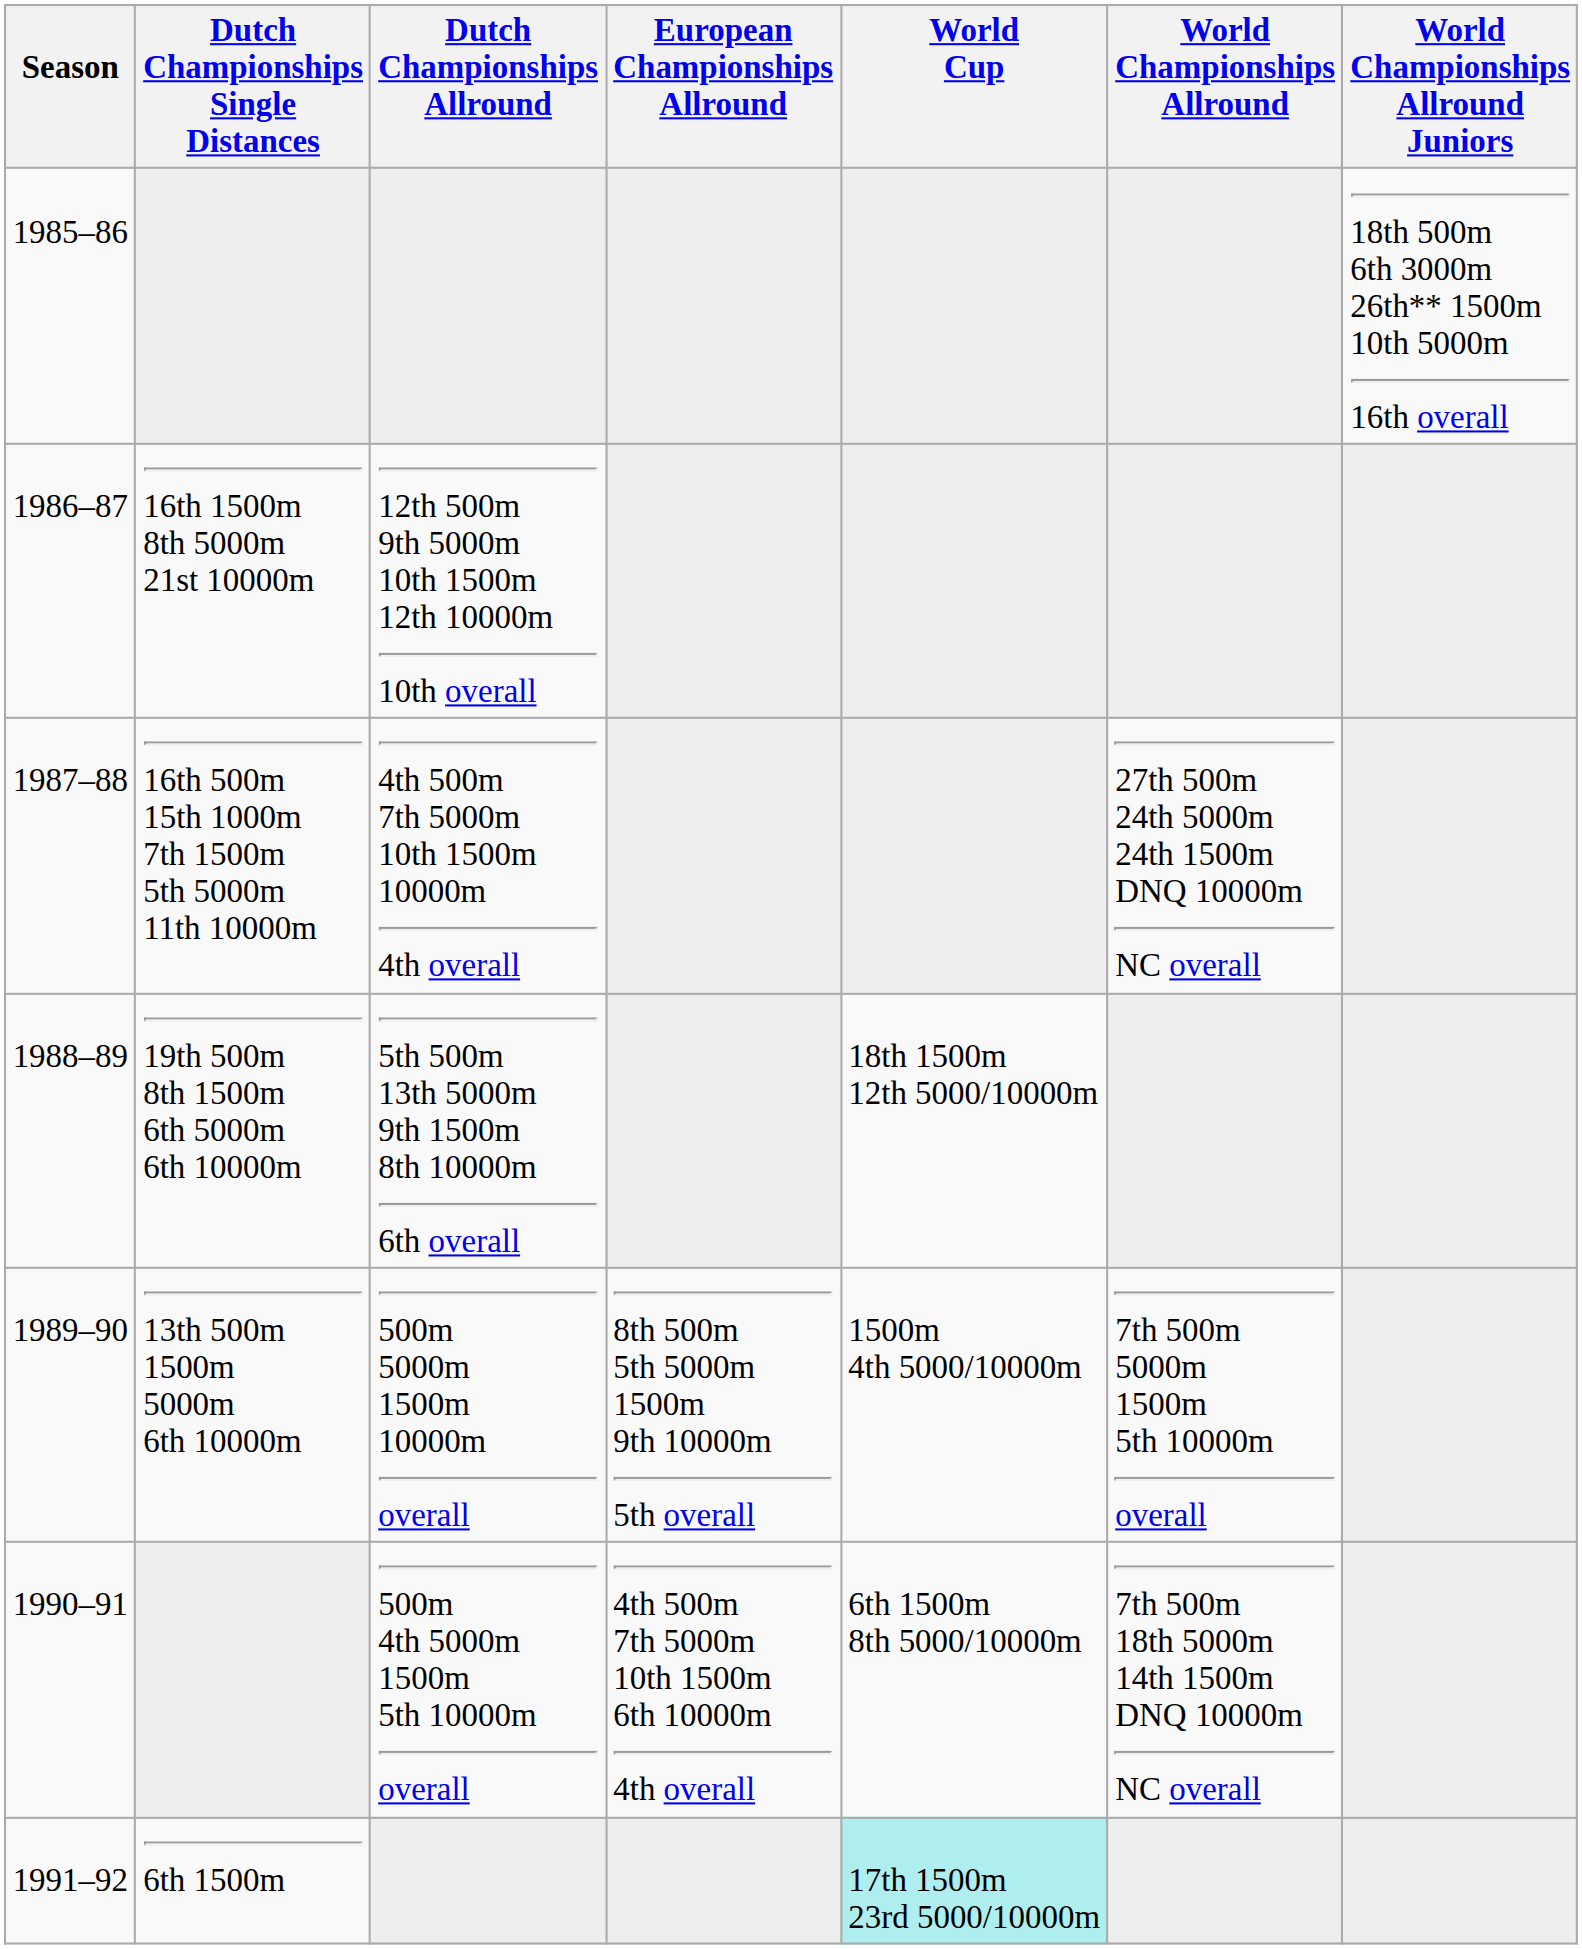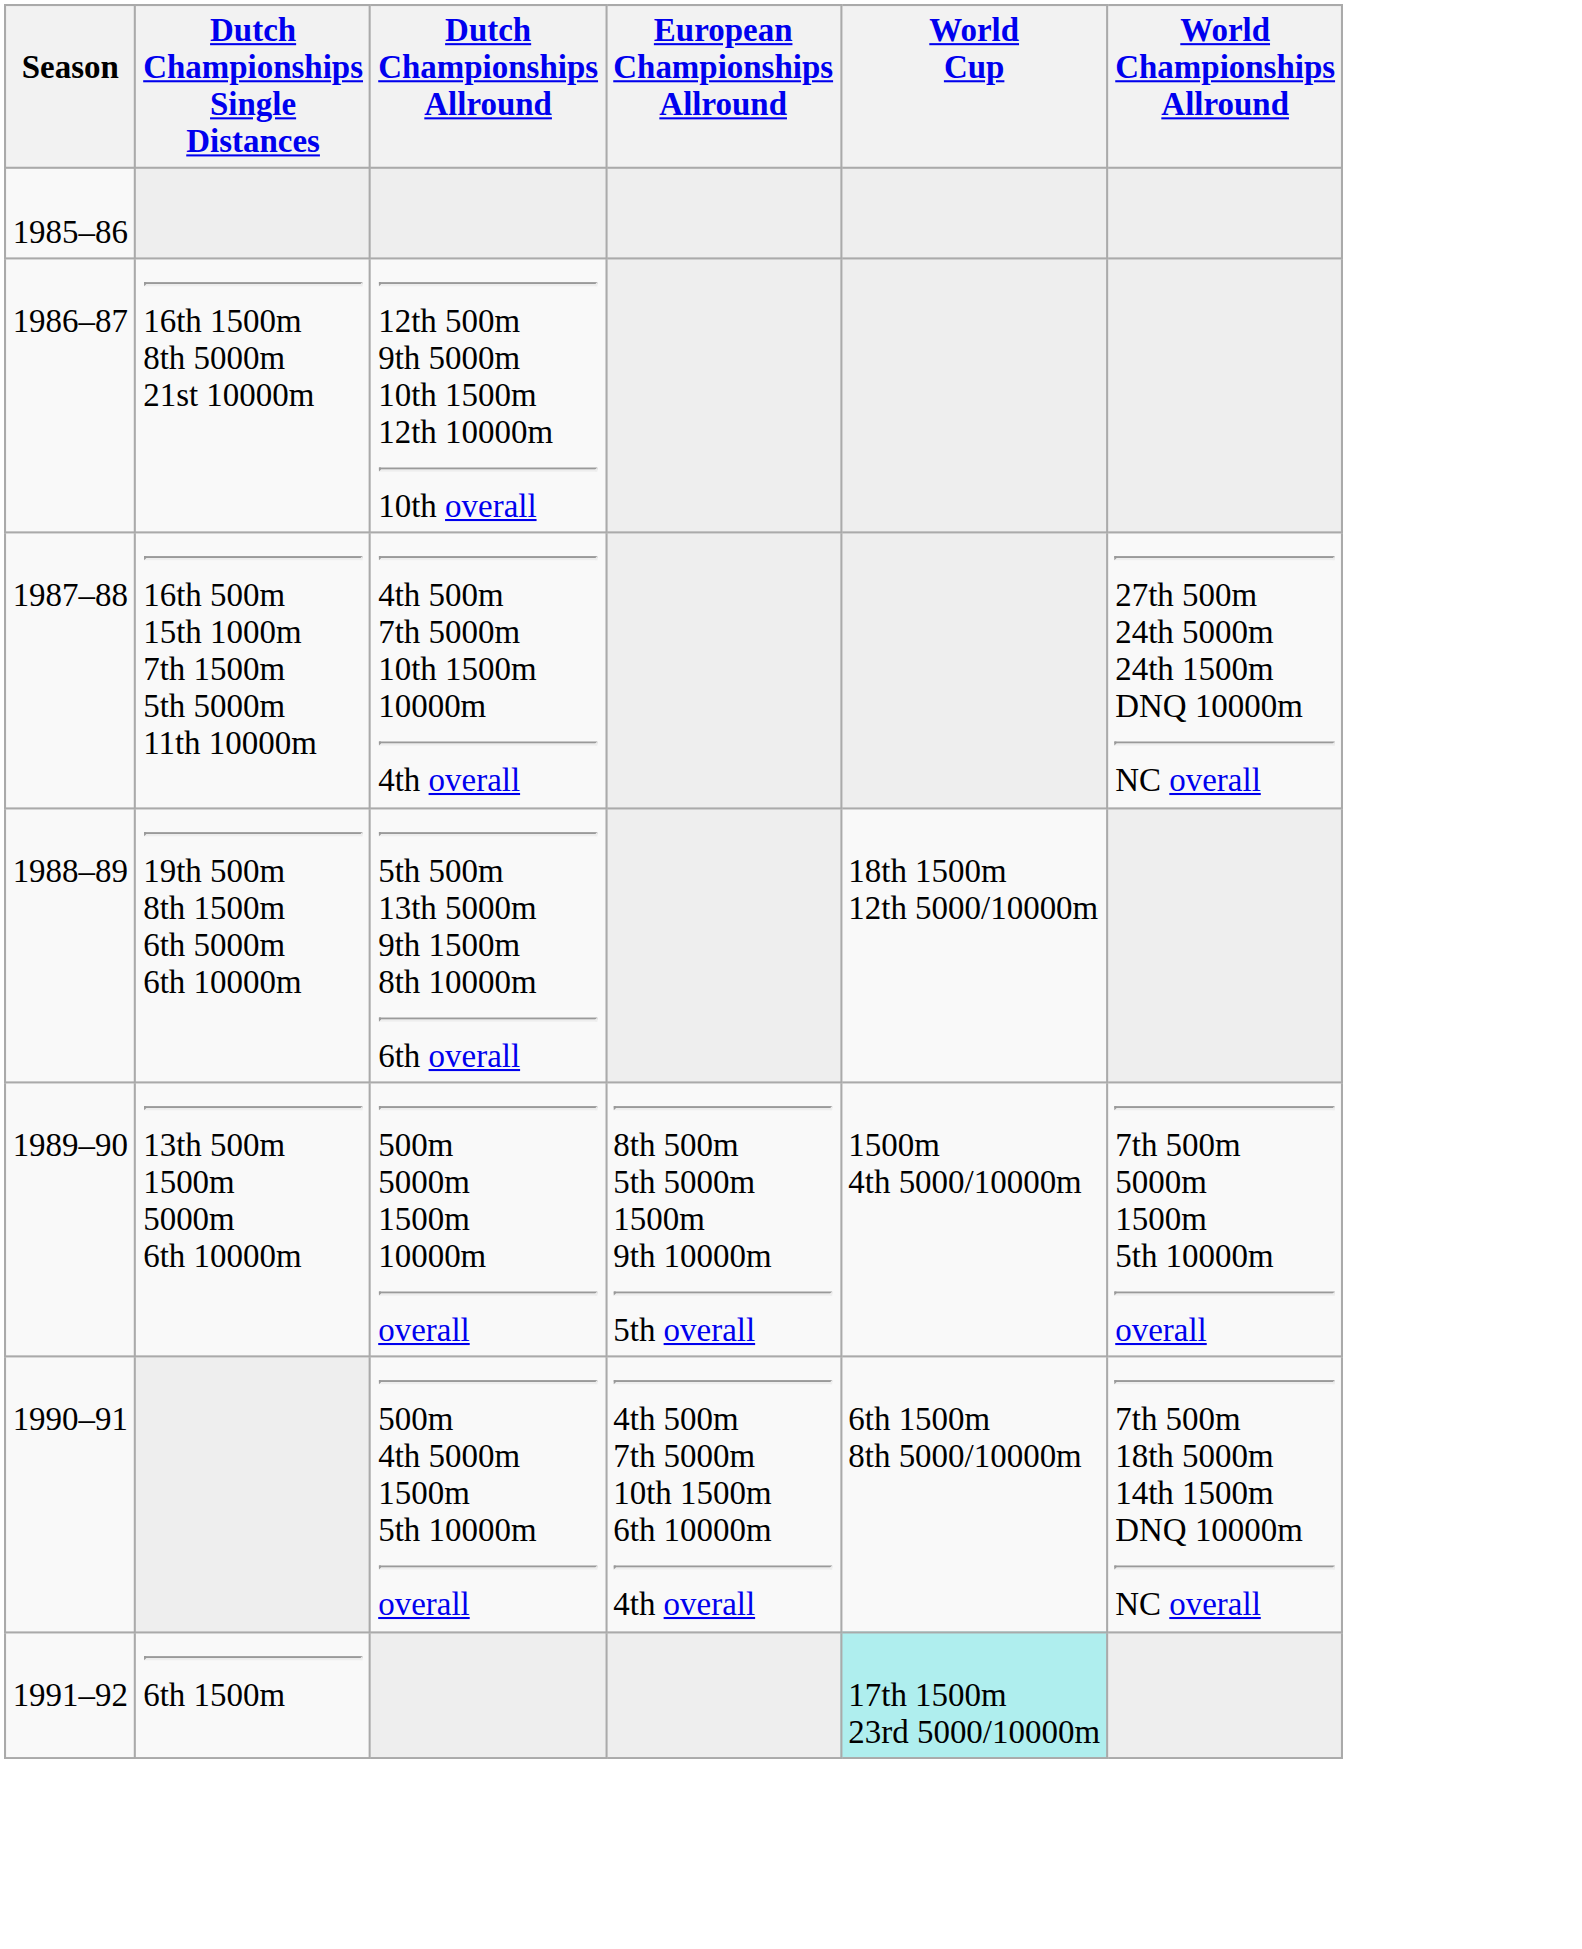- column: World Championships Allround Juniors | 18th 500m 6th 3000m 26th** 1500m 10th 5000m 16th overall
